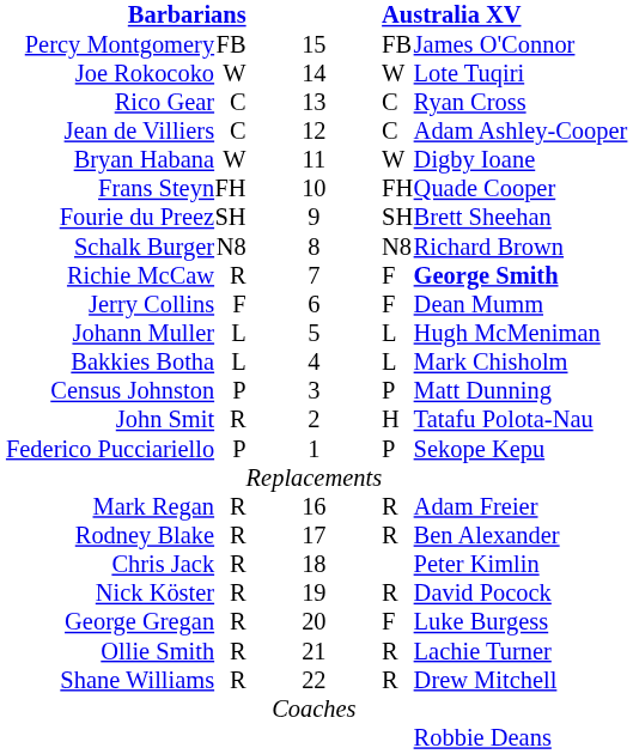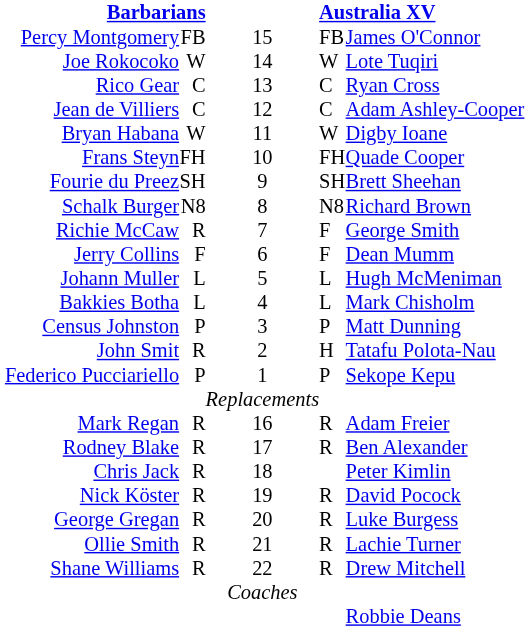Richie McCaw | column 5: bold -> normal
George Gregan | column 4: F -> R
